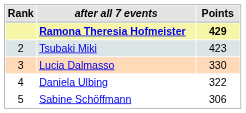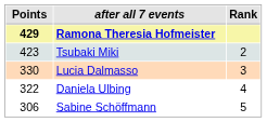columns swapped: Rank <-> Points
